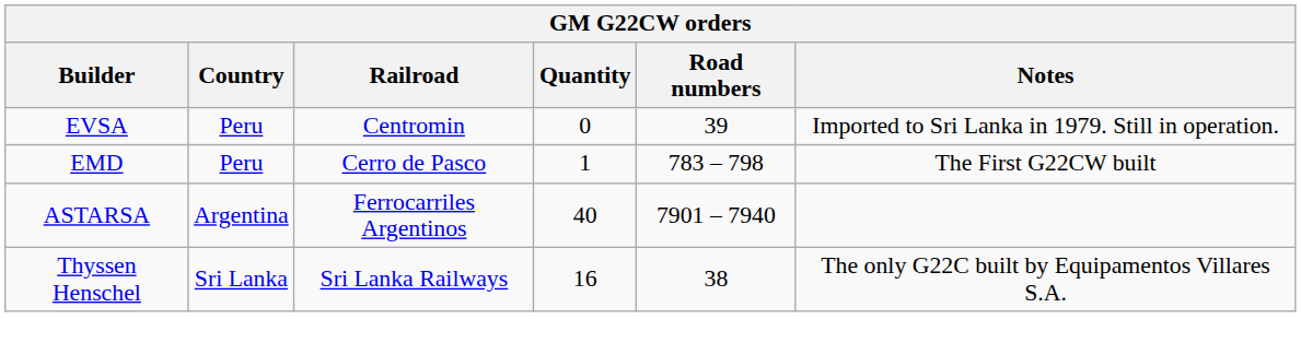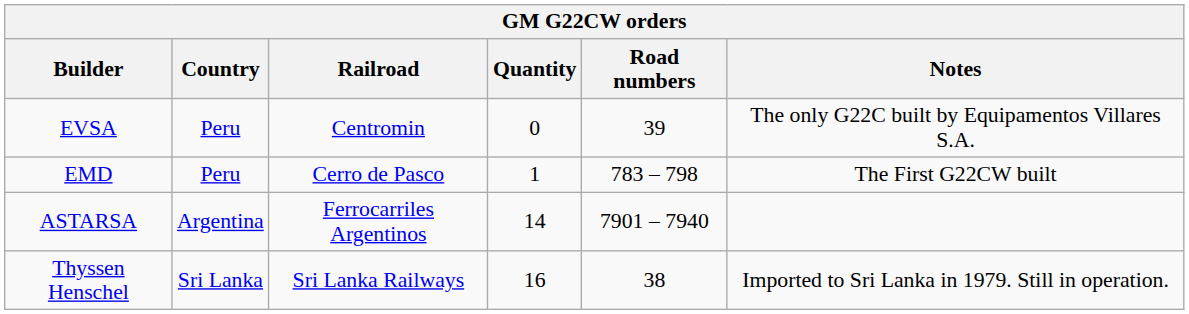EVSA | Notes: Imported to Sri Lanka in 1979. Still in operation. -> The only G22C built by Equipamentos Villares S.A.
ASTARSA | Quantity: 40 -> 14
Thyssen Henschel | Notes: The only G22C built by Equipamentos Villares S.A. -> Imported to Sri Lanka in 1979. Still in operation.
